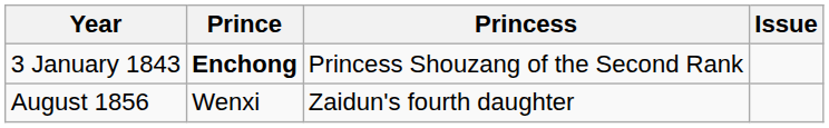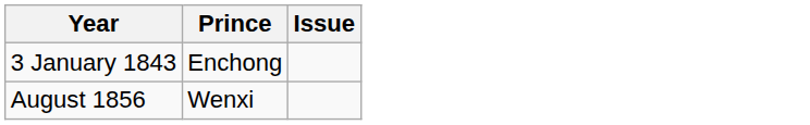- column: Princess | Princess Shouzang of the Second Rank | Zaidun's fourth daughter
3 January 1843 | Prince: bold -> normal
